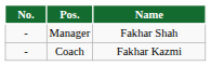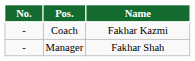rows swapped: Manager <-> Coach
